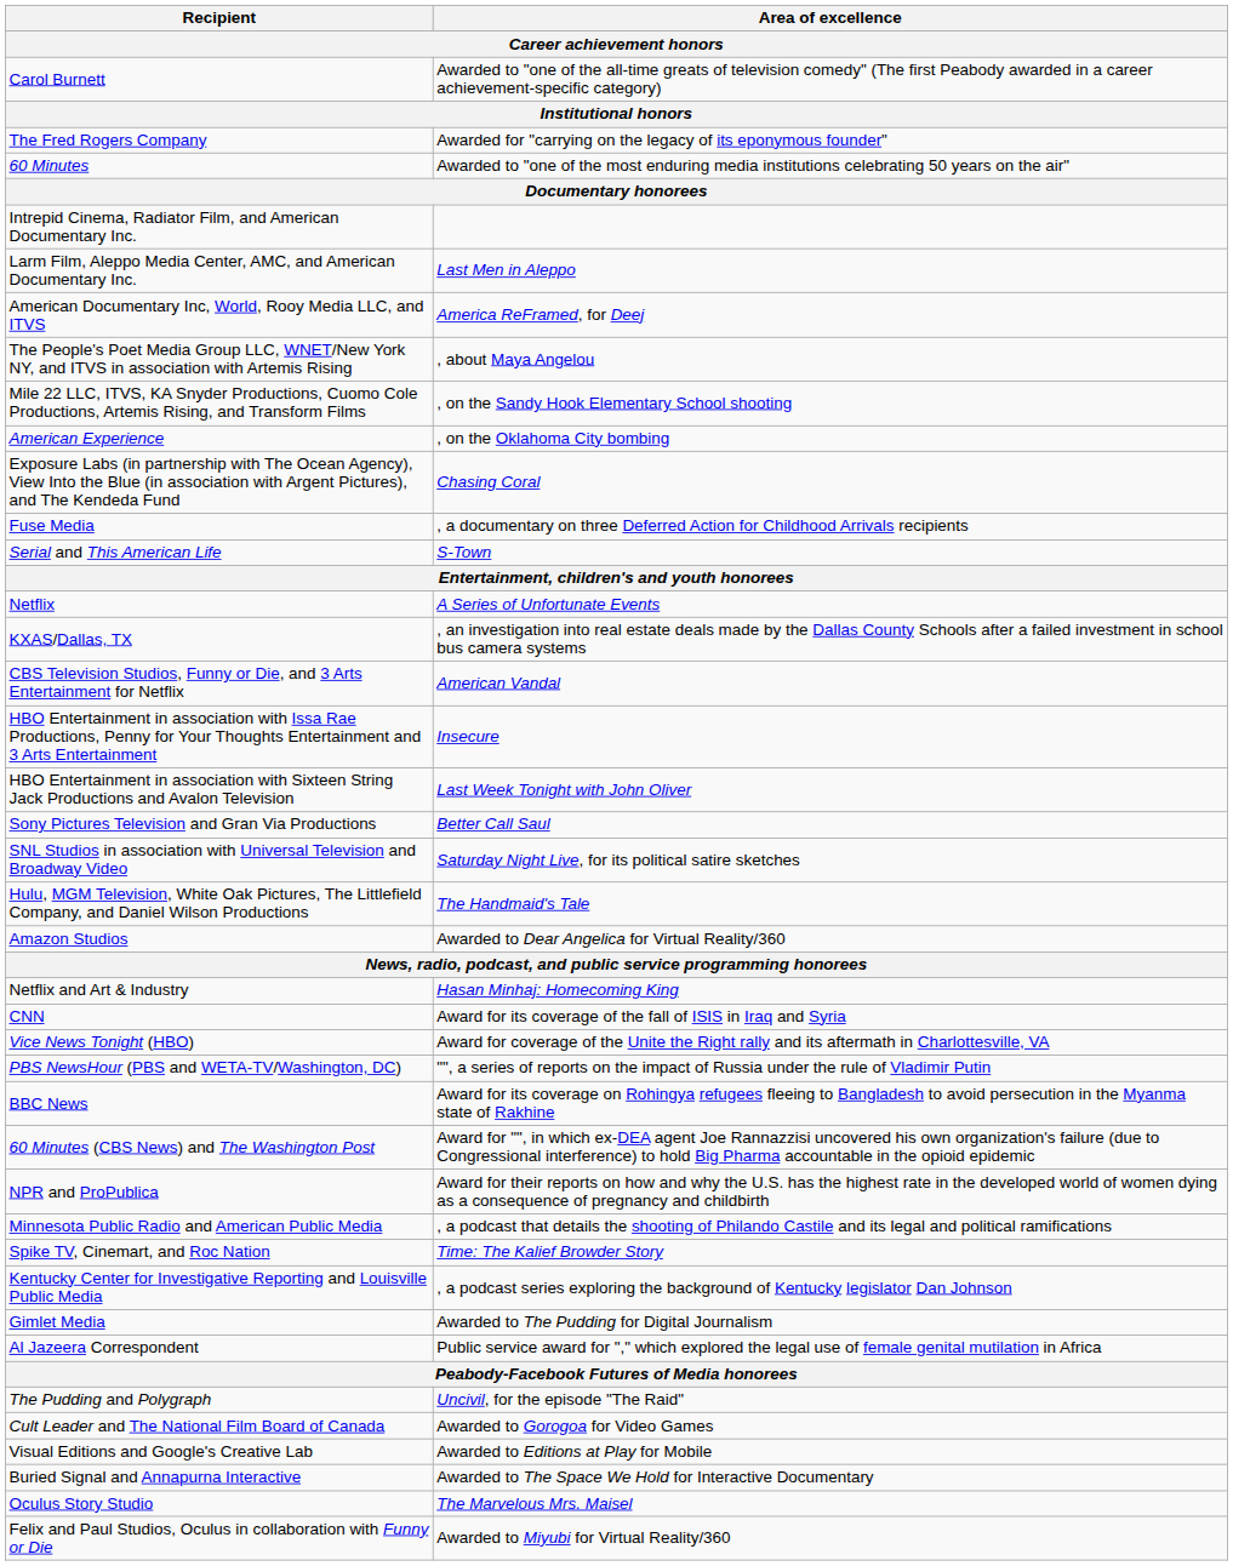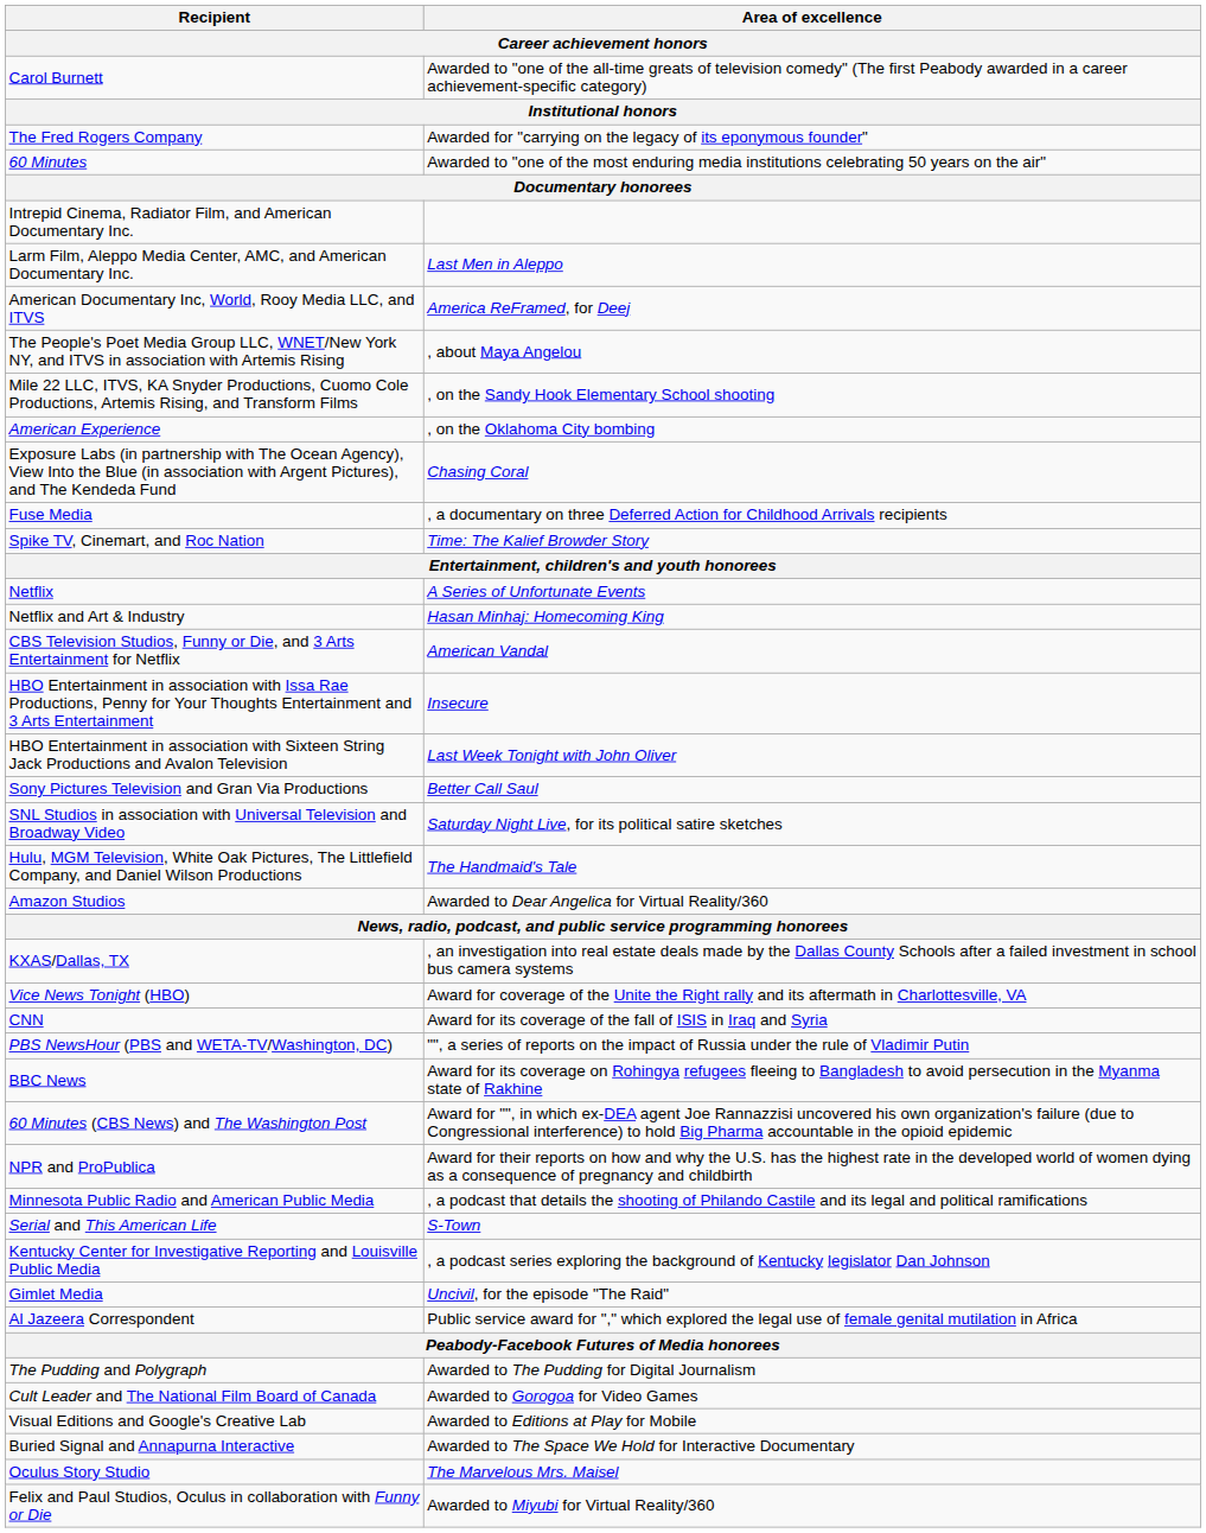rows swapped: Spike TV, Cinemart, and Roc Nation <-> Serial and This American Life
rows swapped: Netflix and Art & Industry <-> KXAS/Dallas, TX
rows swapped: Vice News Tonight (HBO) <-> CNN
Gimlet Media | Area of excellence: Awarded to The Pudding for Digital Journalism -> Uncivil, for the episode "The Raid"
The Pudding and Polygraph | Area of excellence: Uncivil, for the episode "The Raid" -> Awarded to The Pudding for Digital Journalism
